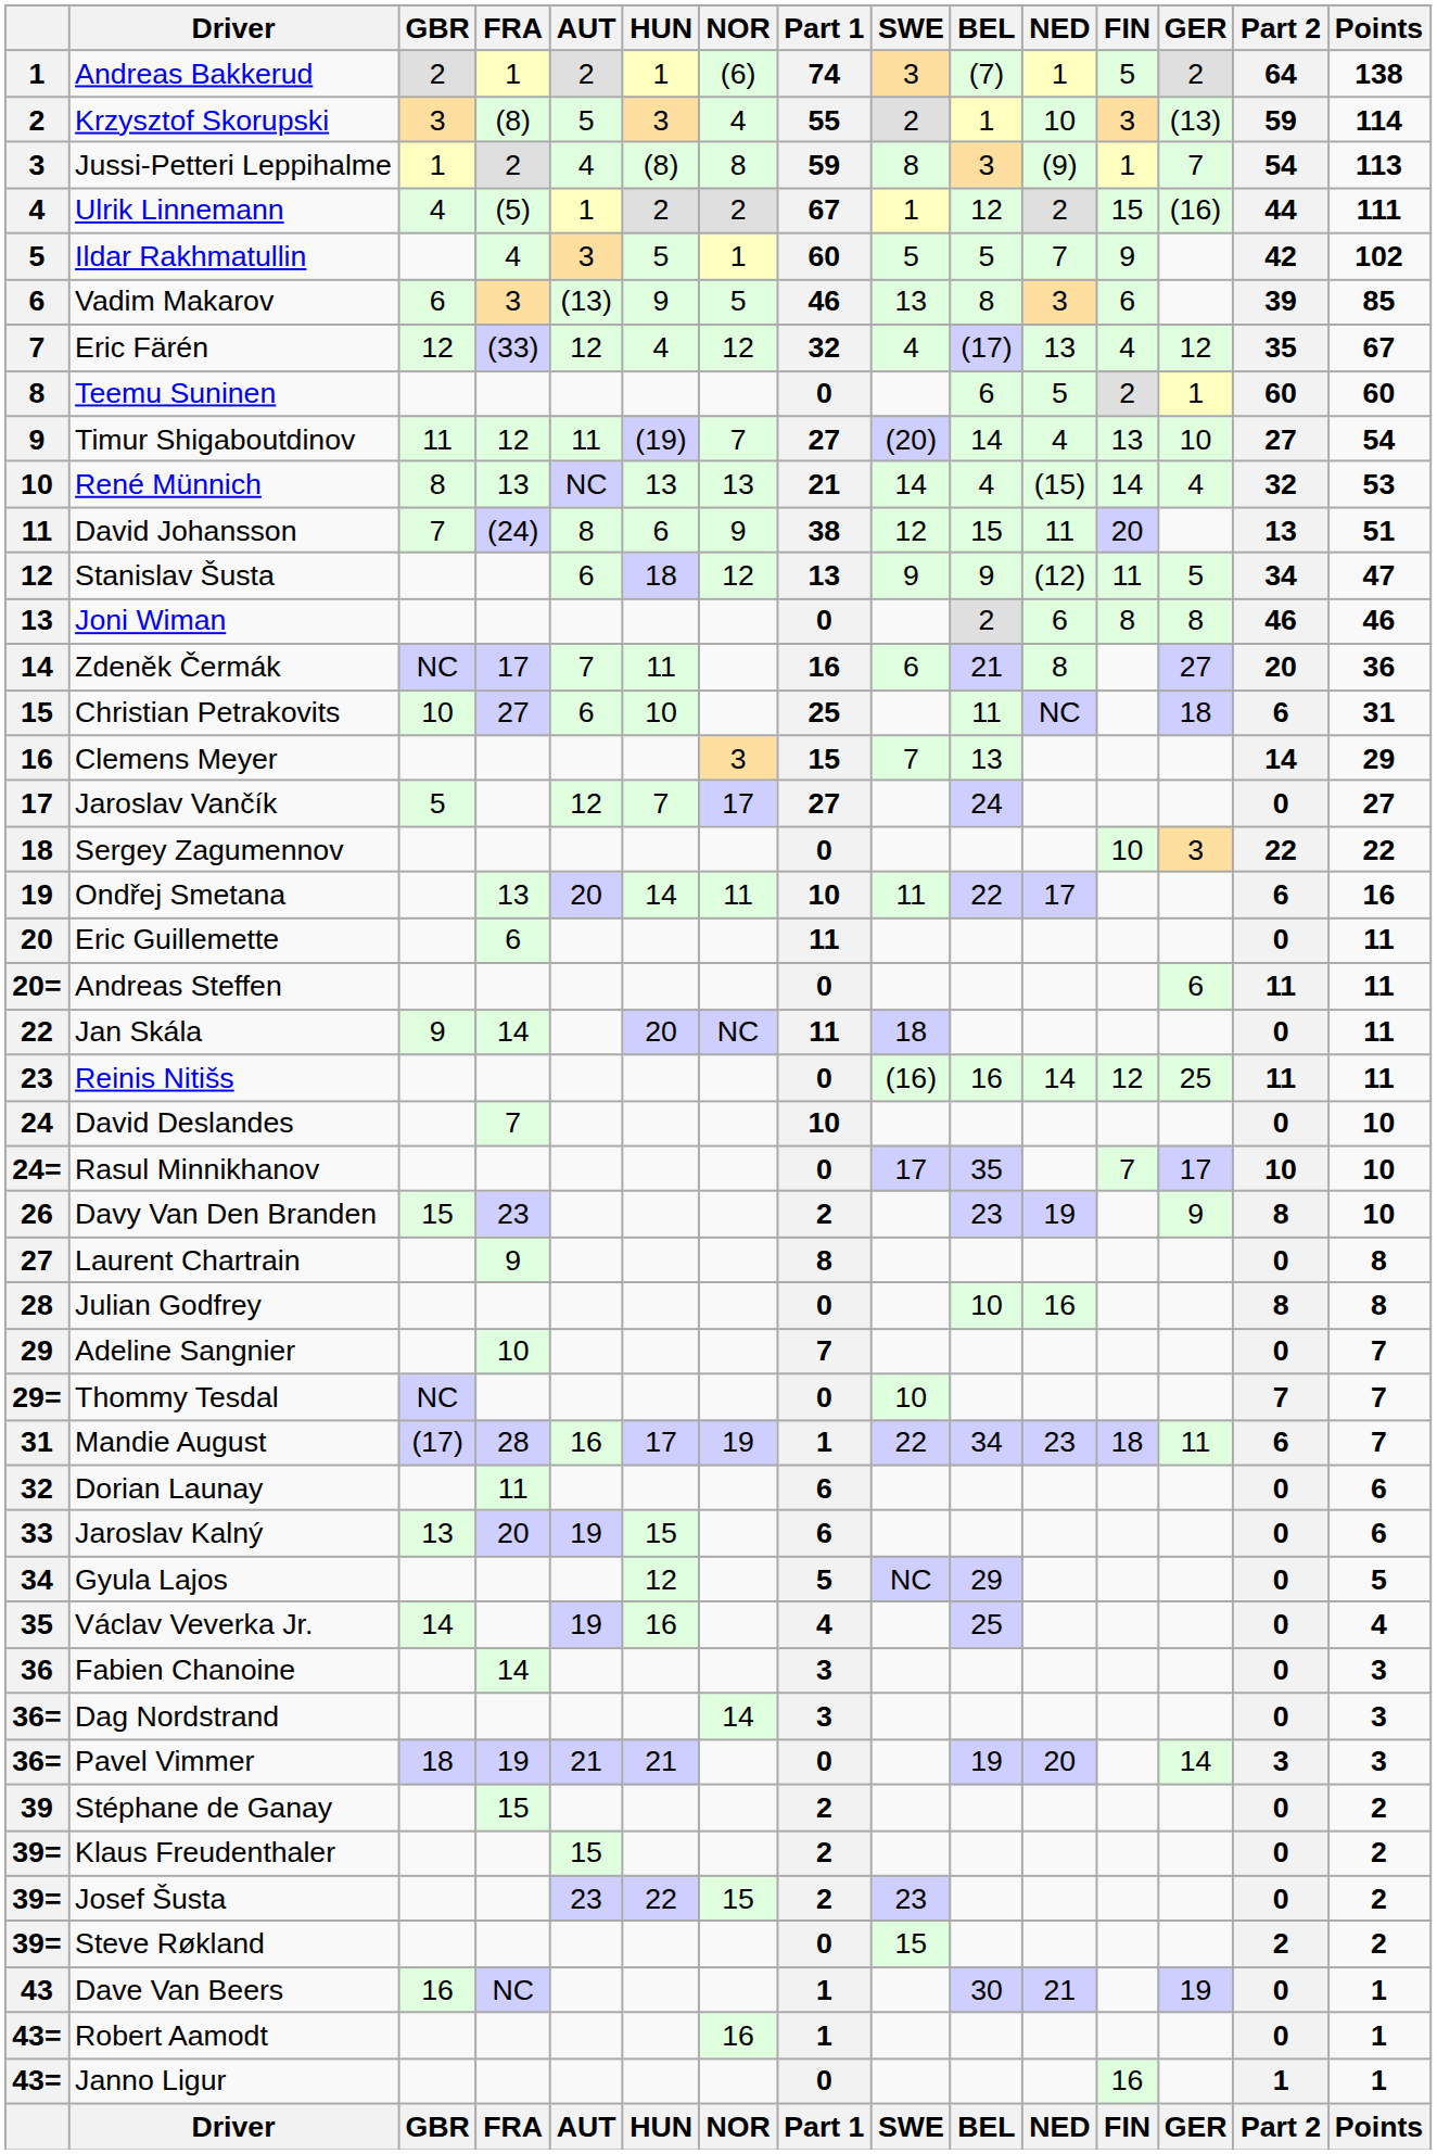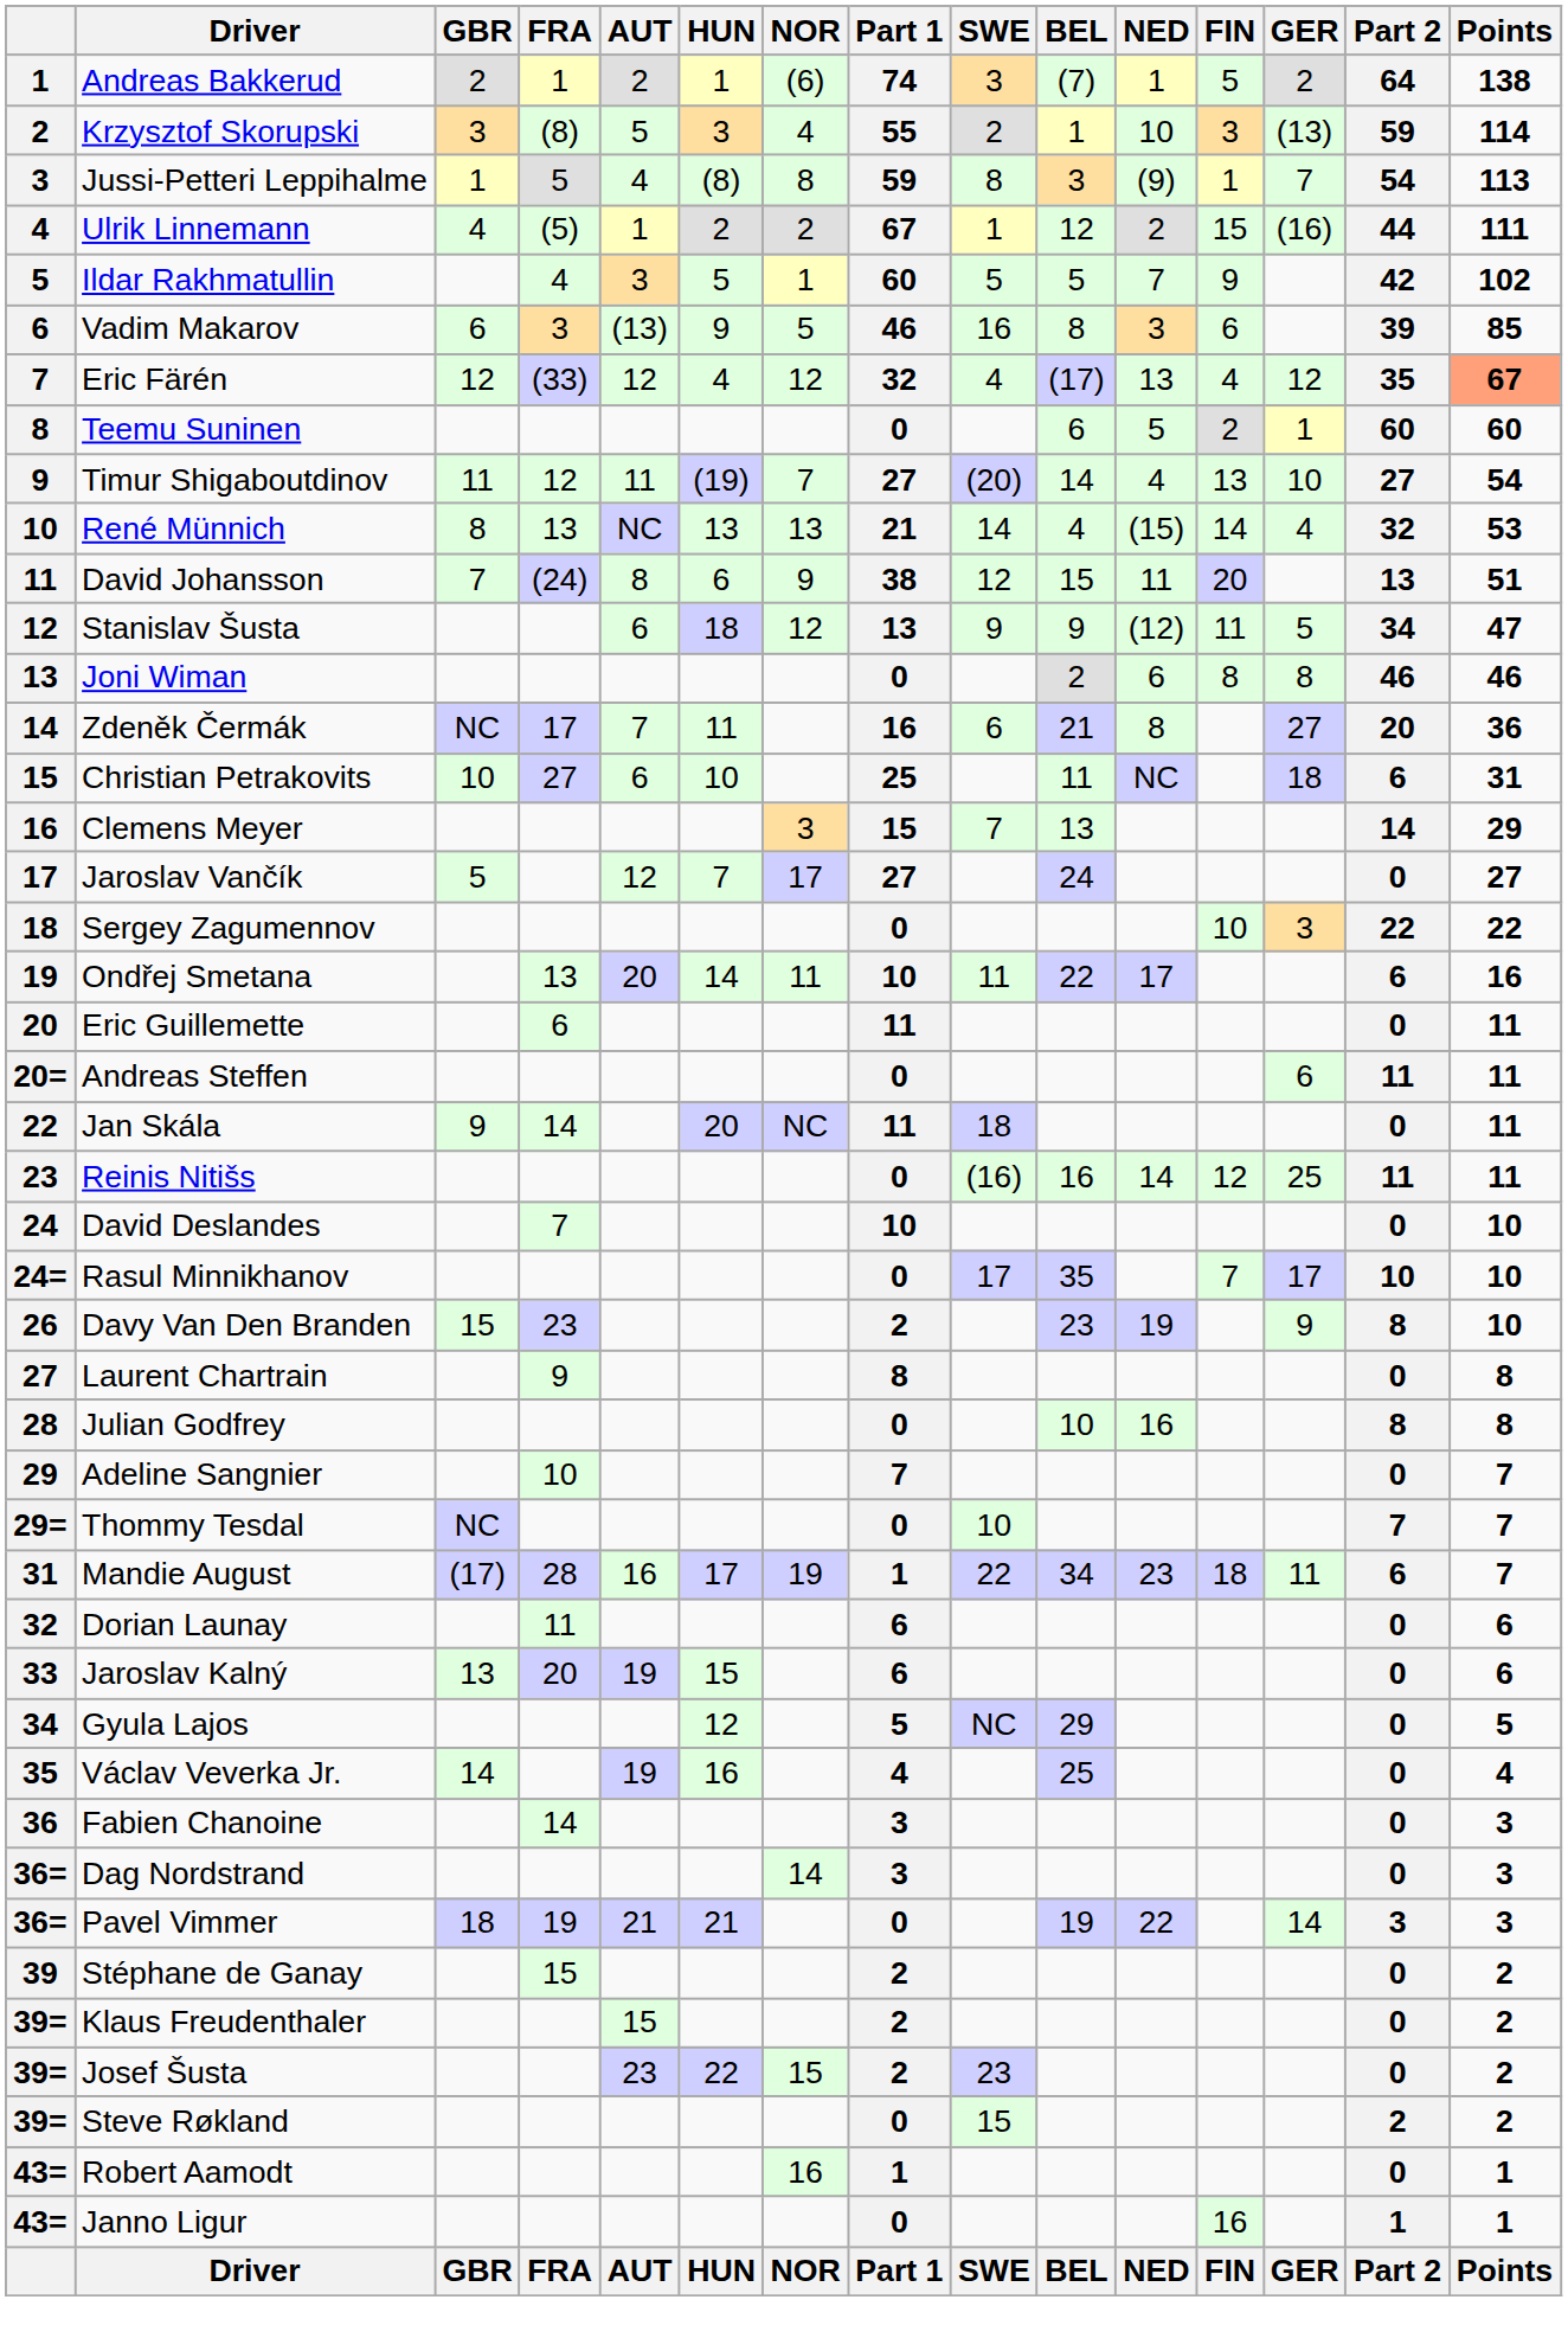Jussi-Petteri Leppihalme | FRA: 2 -> 5
Vadim Makarov | SWE: 13 -> 16
Eric Färén | Points: no background -> lightsalmon background
Pavel Vimmer | NED: 20 -> 22
- row: 43 | Dave Van Beers | 16 | NC | 1 | 30 | 21 | 19 | 0 | 1
